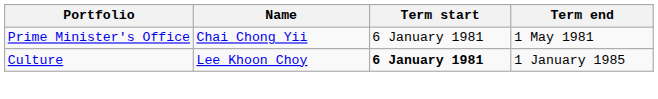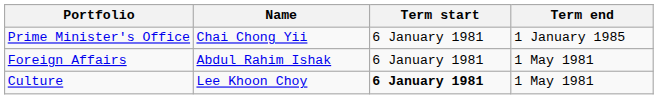Prime Minister's Office | Term end: 1 May 1981 -> 1 January 1985
+ row: Foreign Affairs | Abdul Rahim Ishak | 6 January 1981 | 1 May 1981
Culture | Term end: 1 January 1985 -> 1 May 1981
